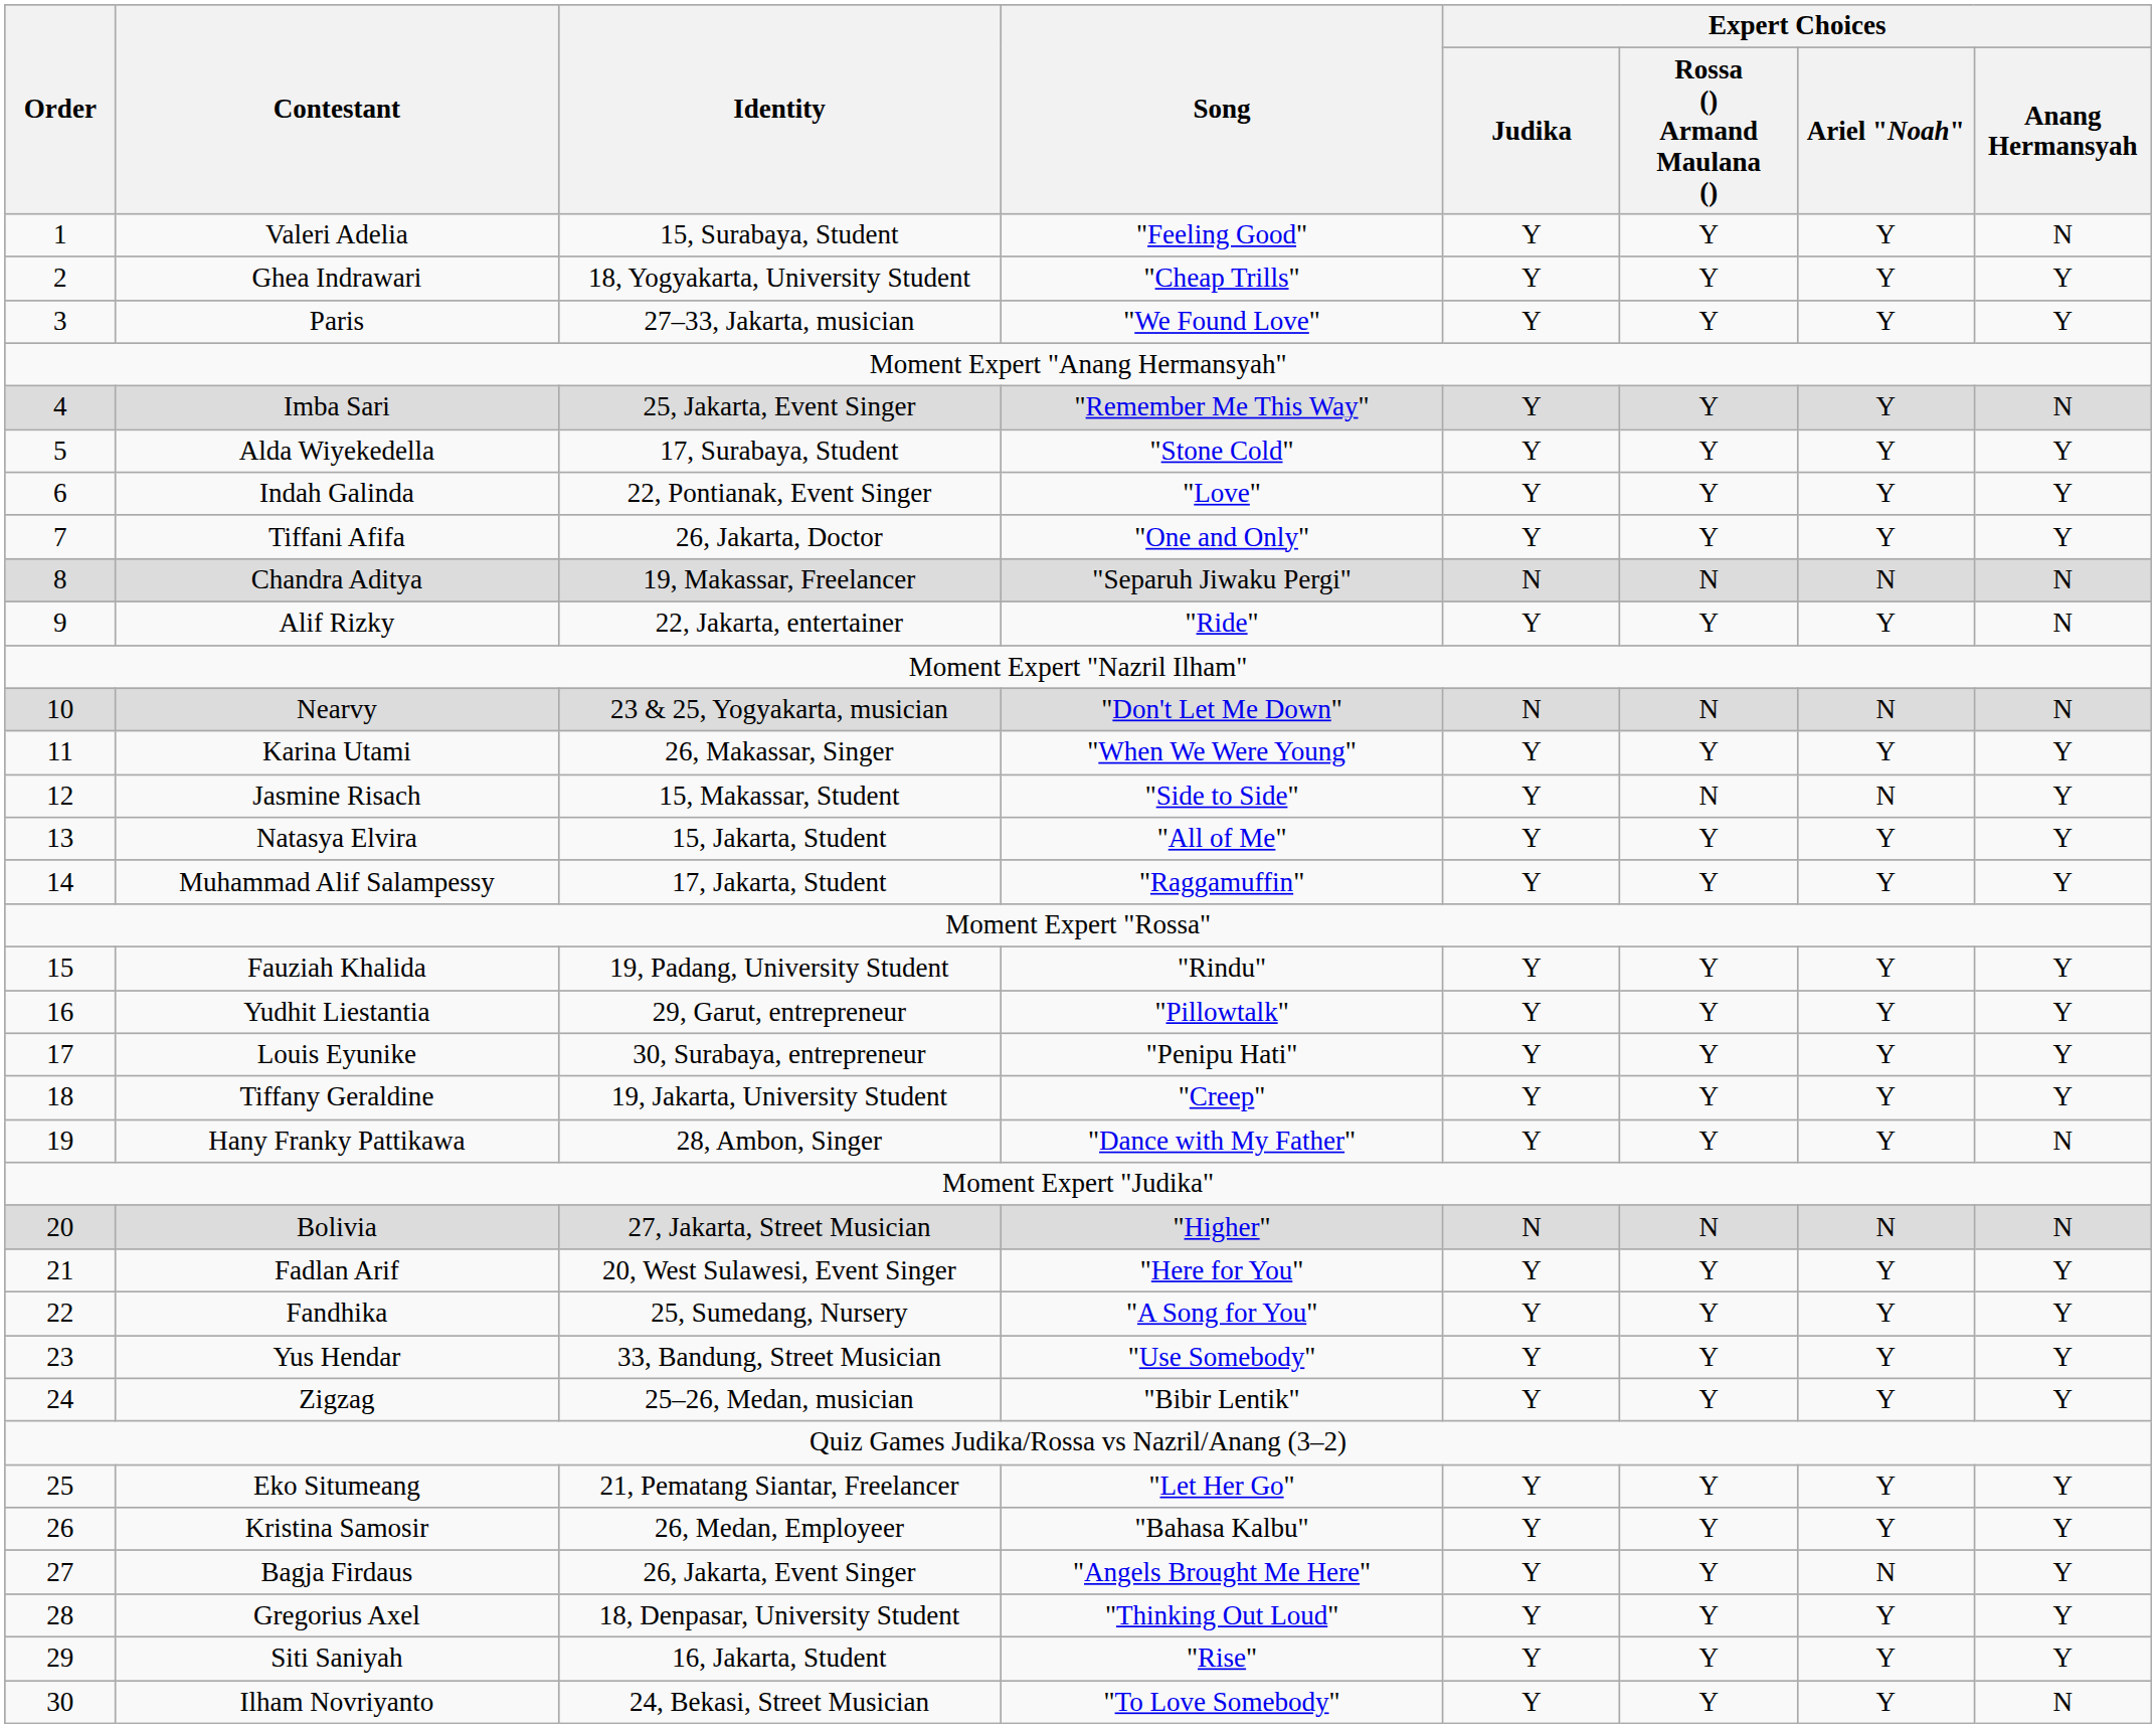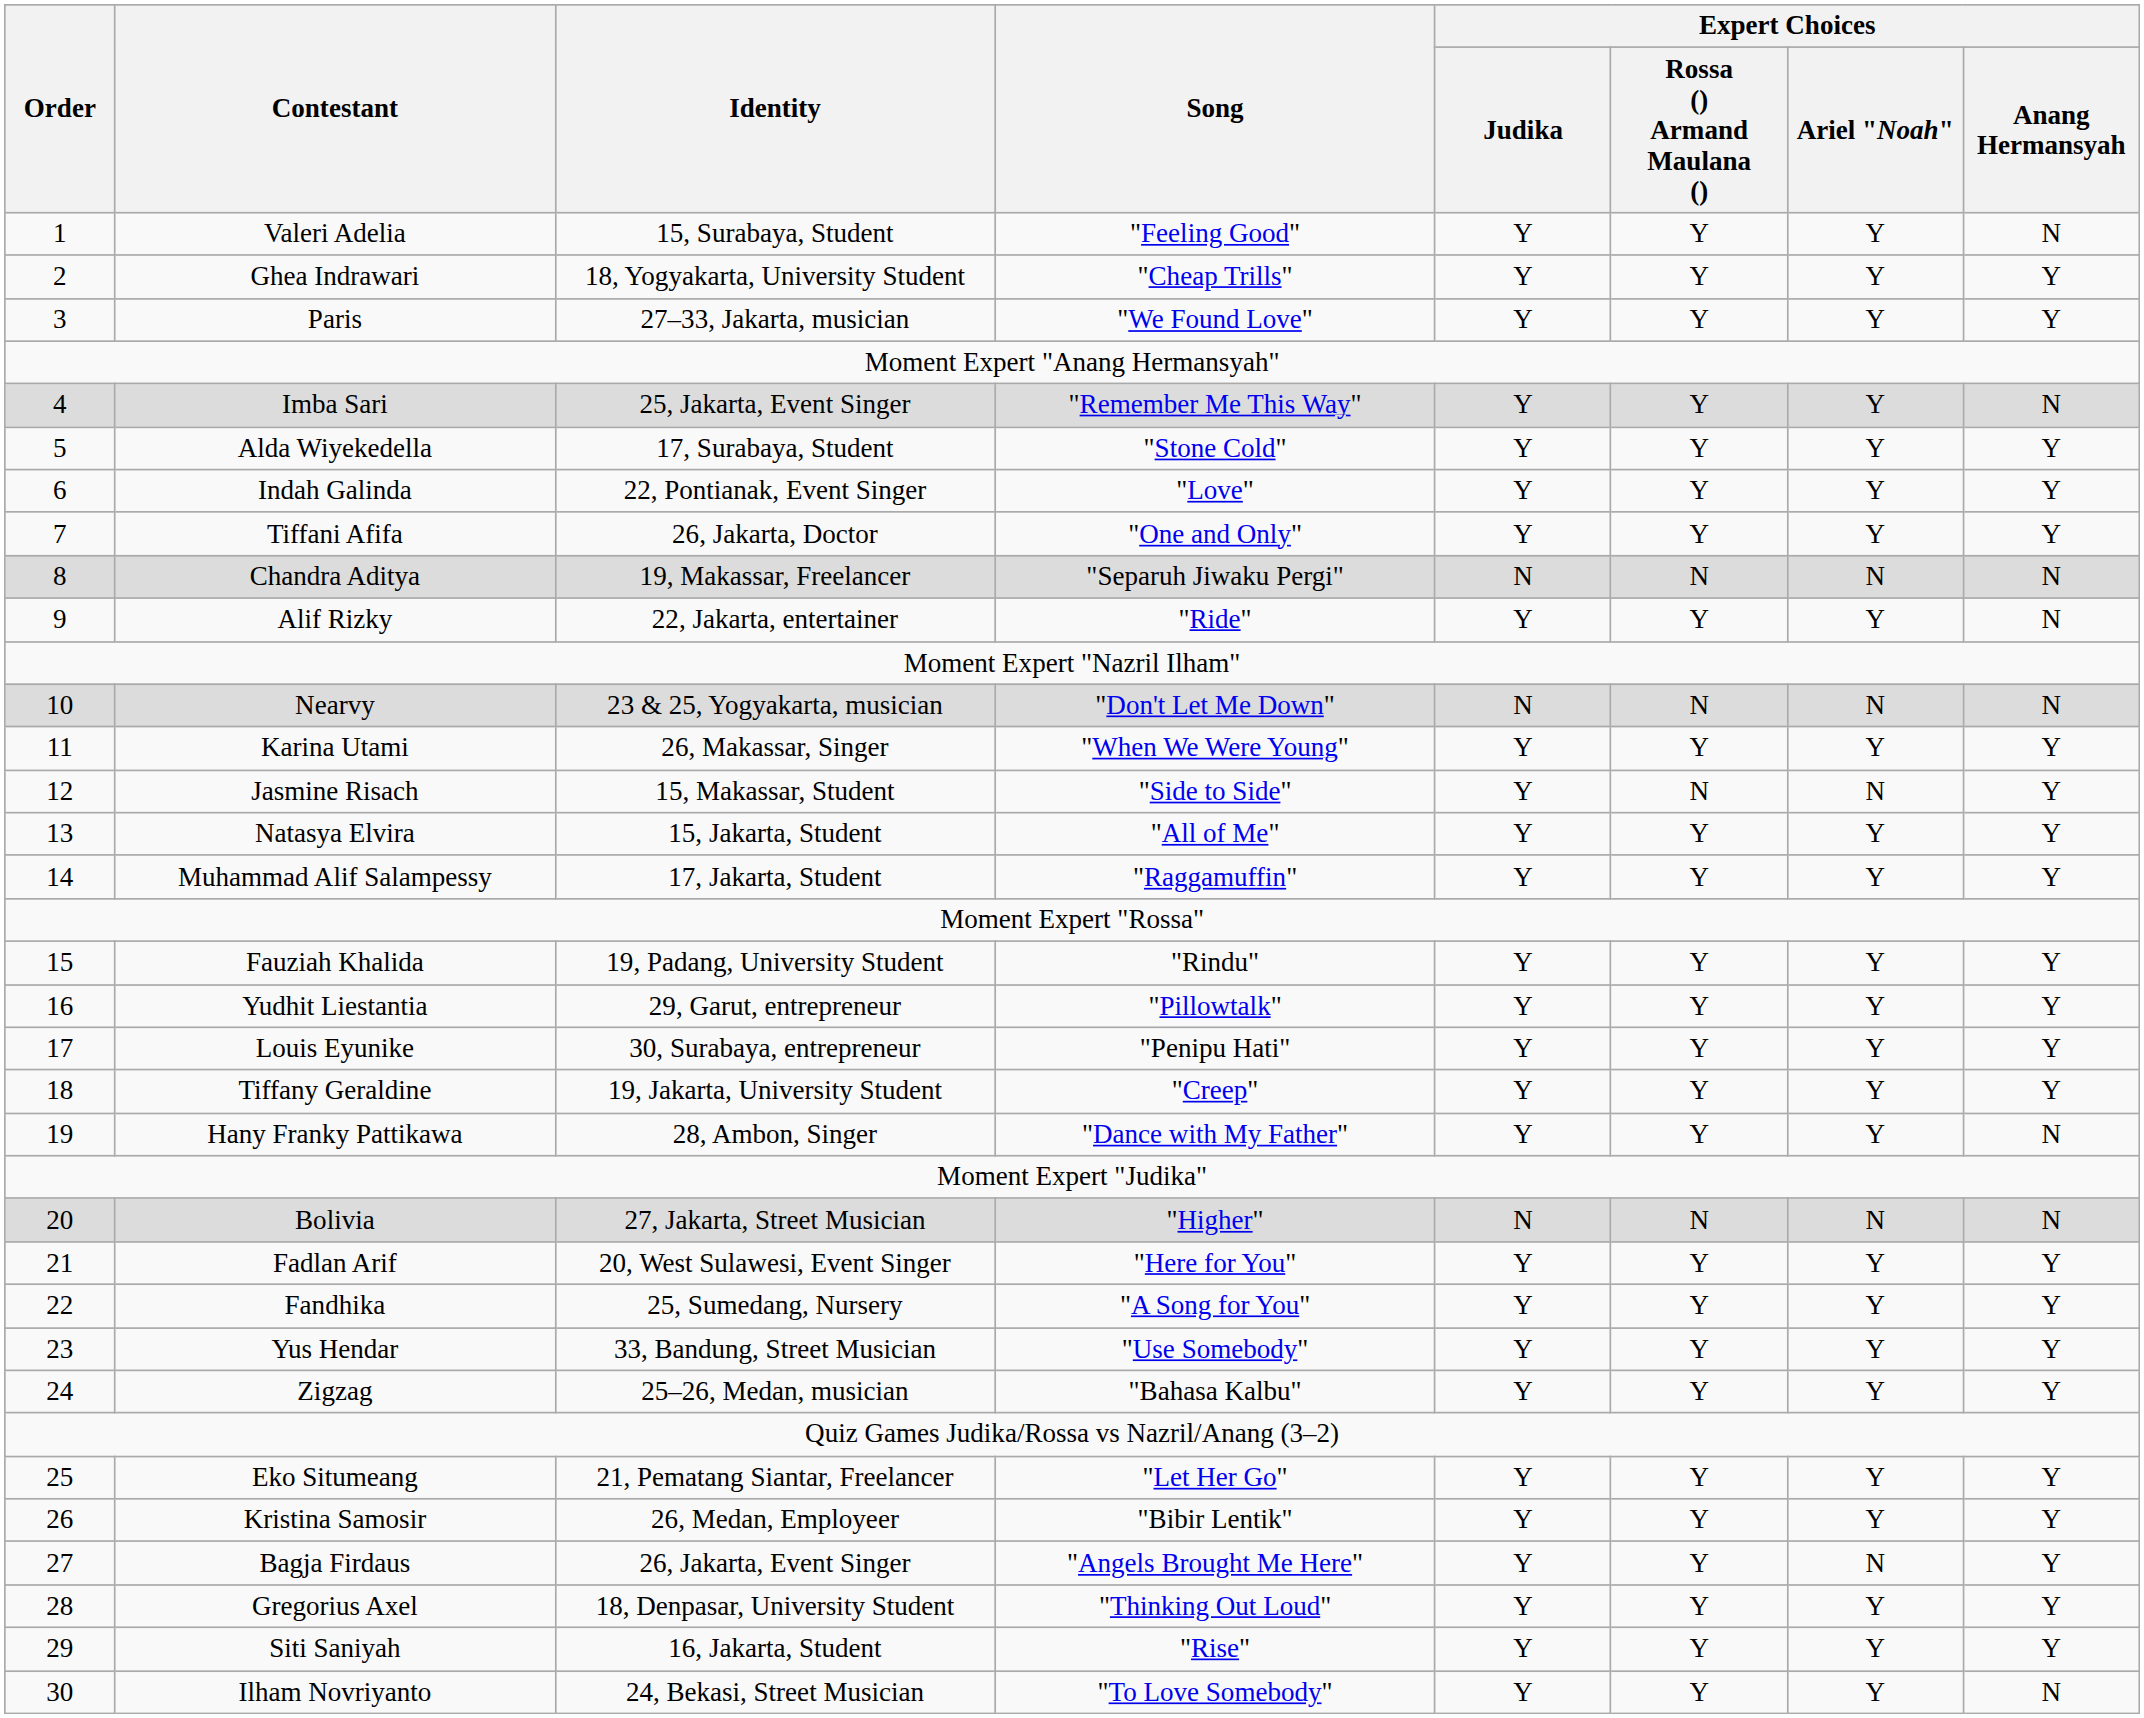Zigzag | Song: "Bibir Lentik" -> "Bahasa Kalbu"
Kristina Samosir | Song: "Bahasa Kalbu" -> "Bibir Lentik"
